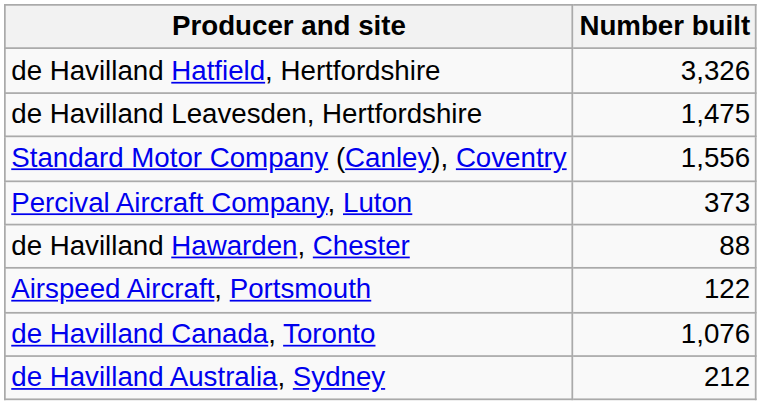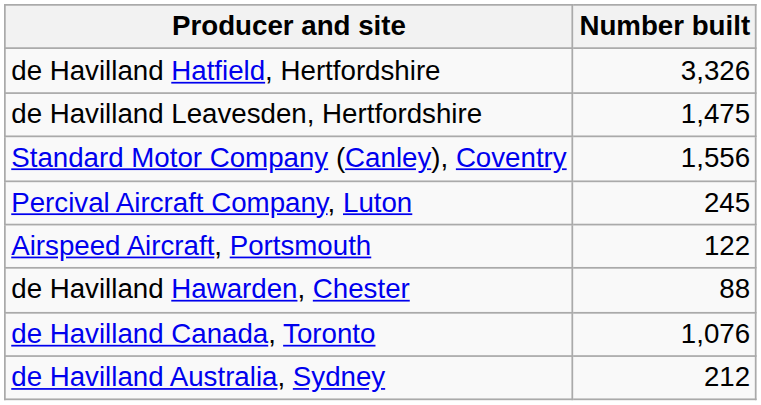Percival Aircraft Company, Luton | Number built: 373 -> 245
rows swapped: Airspeed Aircraft, Portsmouth <-> de Havilland Hawarden, Chester
